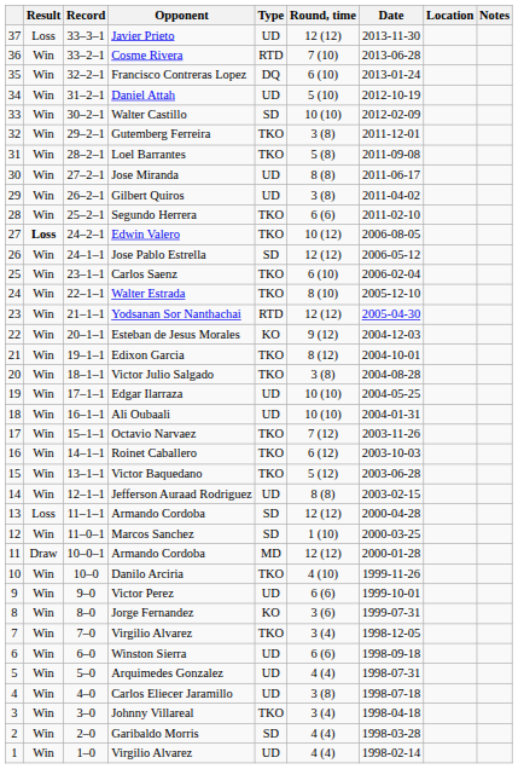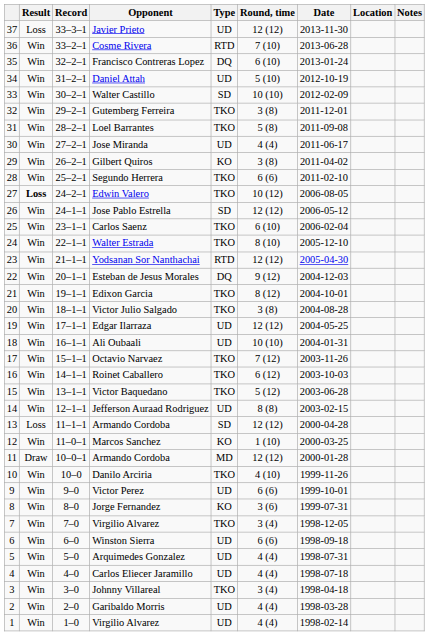Jose Miranda | Round, time: 8 (8) -> 4 (4)
Gilbert Quiros | Type: UD -> KO
Esteban de Jesus Morales | Type: KO -> DQ
Edgar Ilarraza | Round, time: 10 (10) -> 12 (12)
Marcos Sanchez | Type: SD -> KO
Carlos Eliecer Jaramillo | Round, time: 3 (8) -> 4 (4)
Garibaldo Morris | Type: SD -> UD
